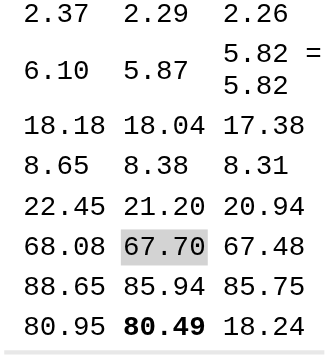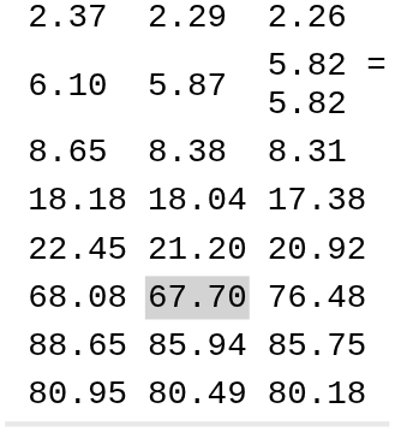rows swapped: 8.65 <-> 18.18
22.45 | column 7: 20.94 -> 20.92
68.08 | column 7: 67.48 -> 76.48
80.95 | column 5: bold -> normal
80.95 | column 7: 18.24 -> 80.18
